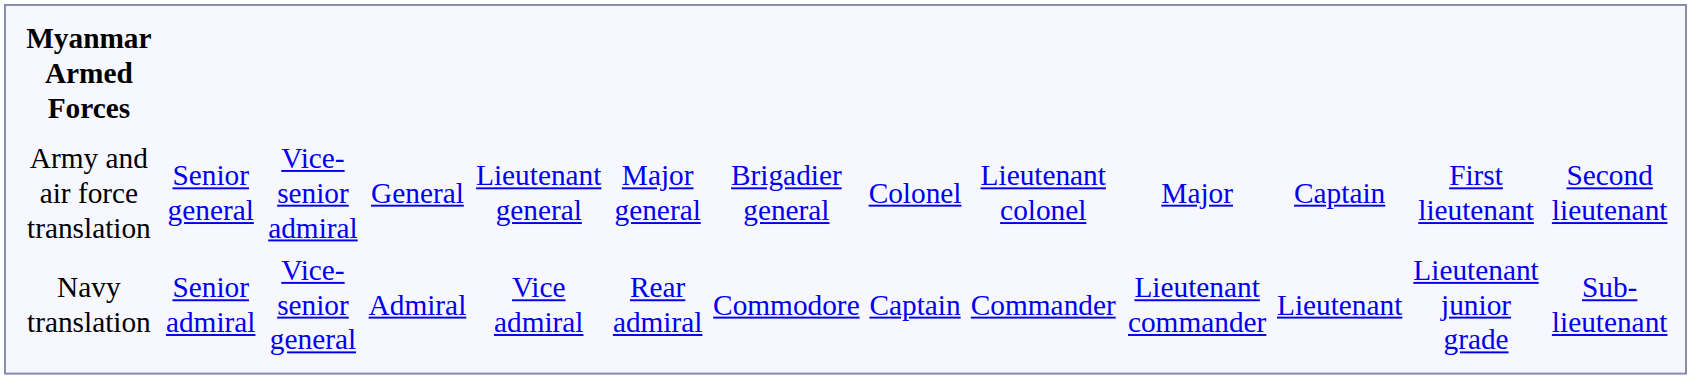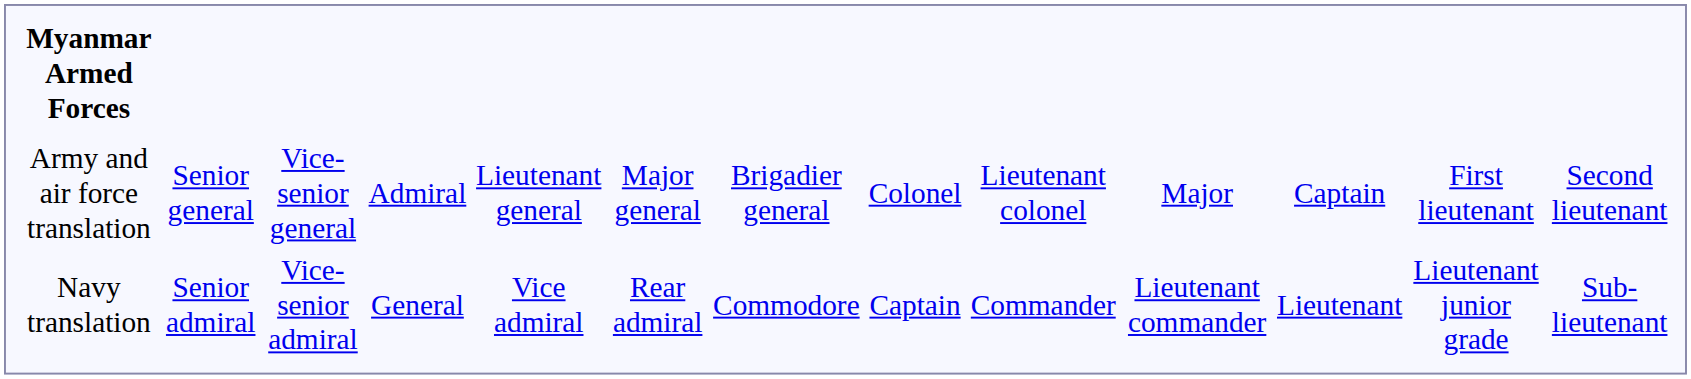Army and air force translation | column 4: Vice-senior admiral -> Vice-senior general
Army and air force translation | column 5: General -> Admiral
Navy translation | column 4: Vice-senior general -> Vice-senior admiral
Navy translation | column 5: Admiral -> General
